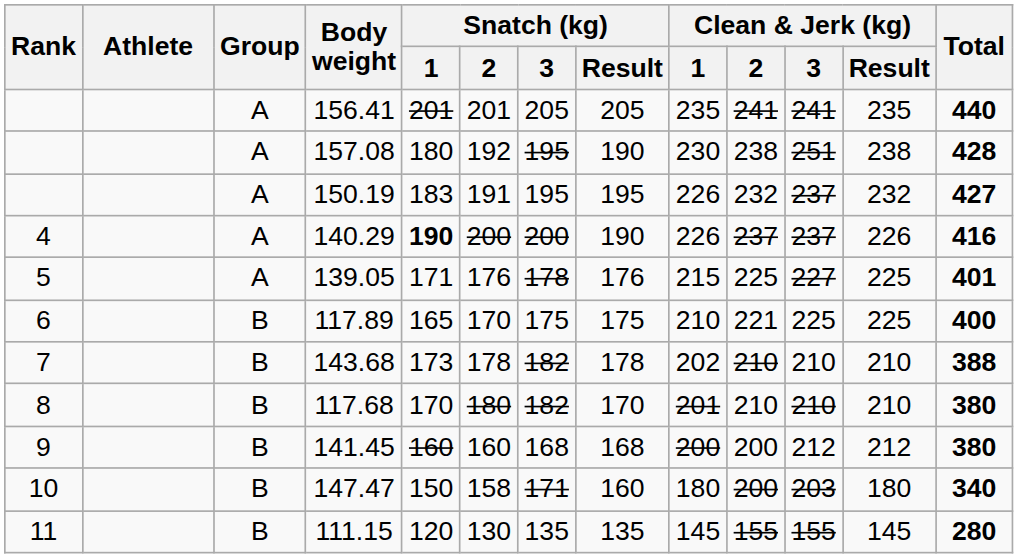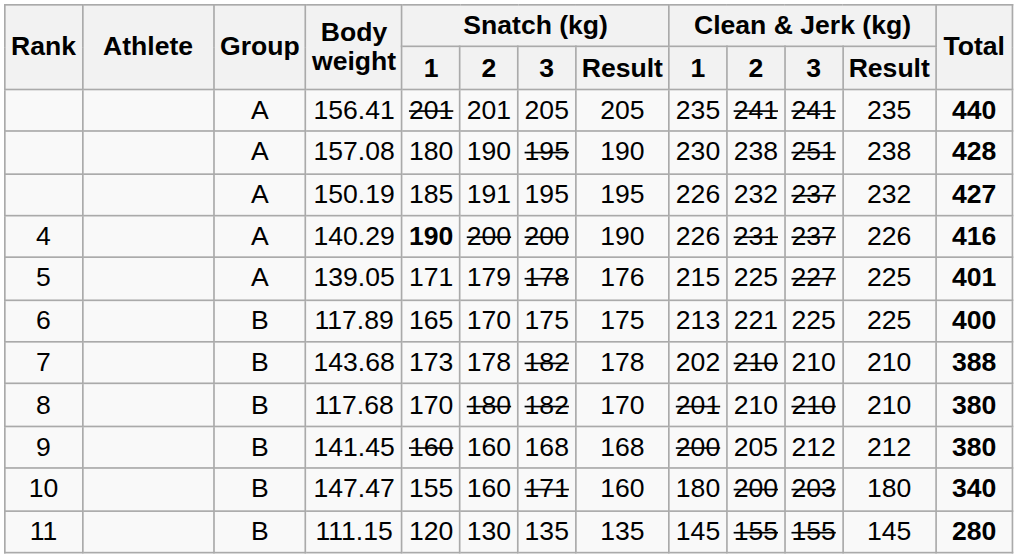157.08 | Snatch (kg) / 2: 192 -> 190
150.19 | Snatch (kg) / 1: 183 -> 185
140.29 | Clean & Jerk (kg) / 2: 237 -> 231
139.05 | Snatch (kg) / 2: 176 -> 179
117.89 | Clean & Jerk (kg) / 1: 210 -> 213
141.45 | Clean & Jerk (kg) / 2: 200 -> 205
147.47 | Snatch (kg) / 1: 150 -> 155
147.47 | Snatch (kg) / 2: 158 -> 160
